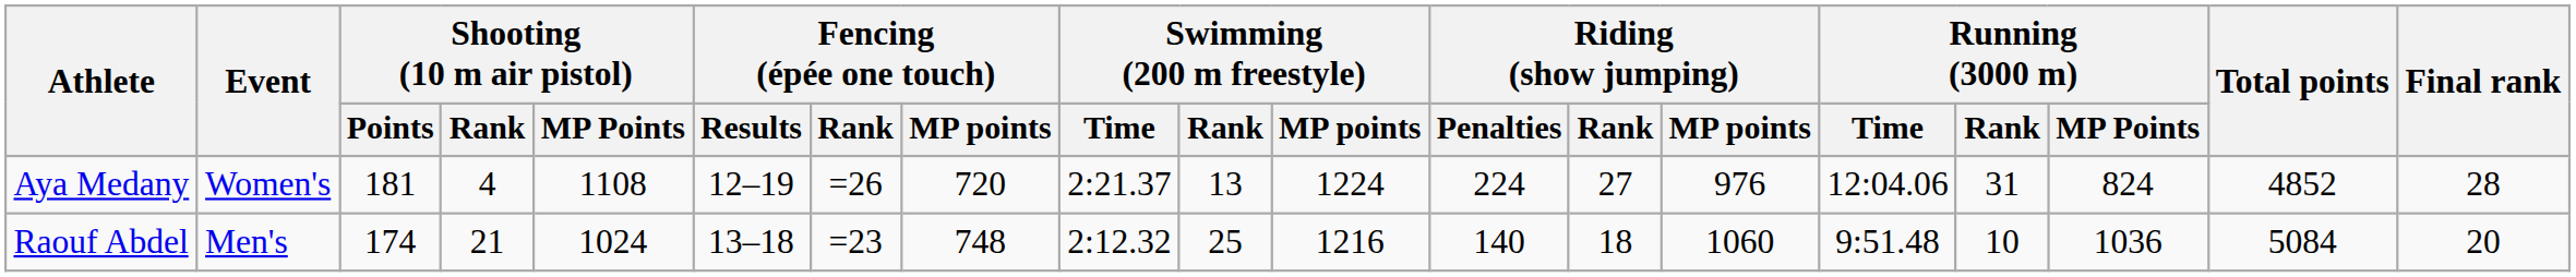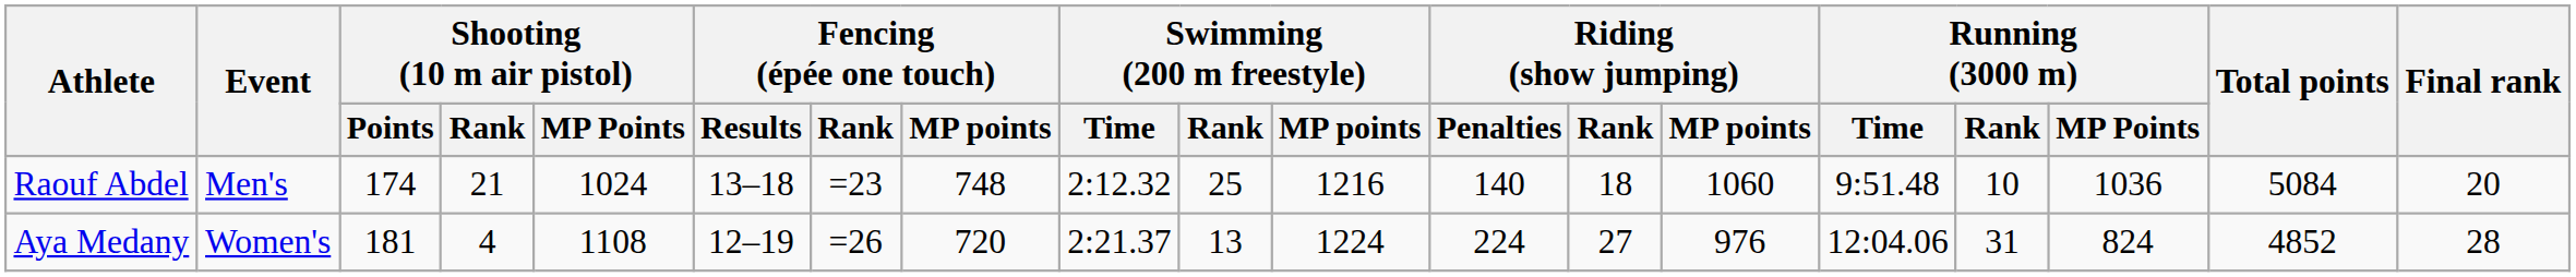rows swapped: Raouf Abdel <-> Aya Medany
